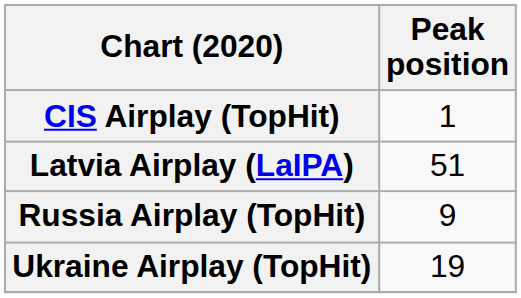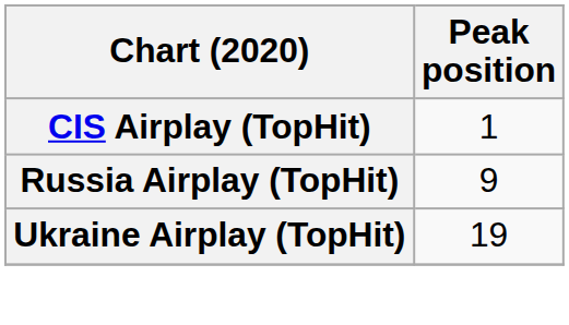- row: Latvia Airplay (LaIPA) | 51
